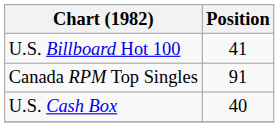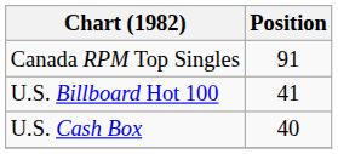rows swapped: Canada RPM Top Singles <-> U.S. Billboard Hot 100
